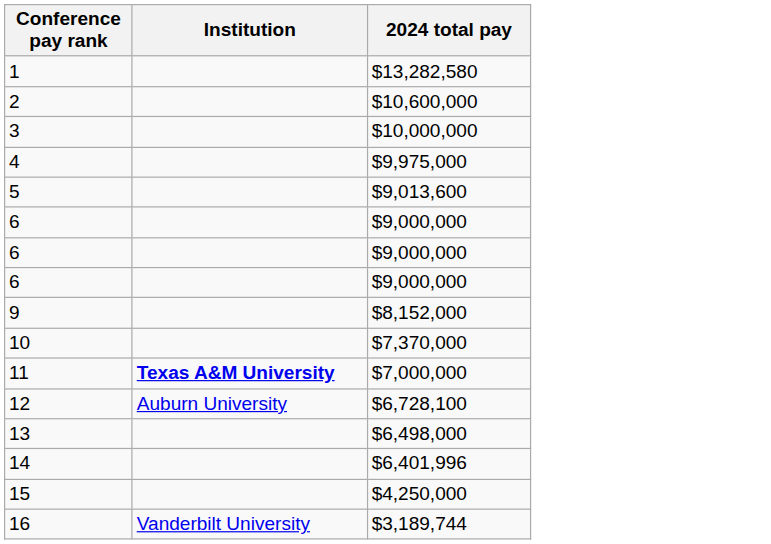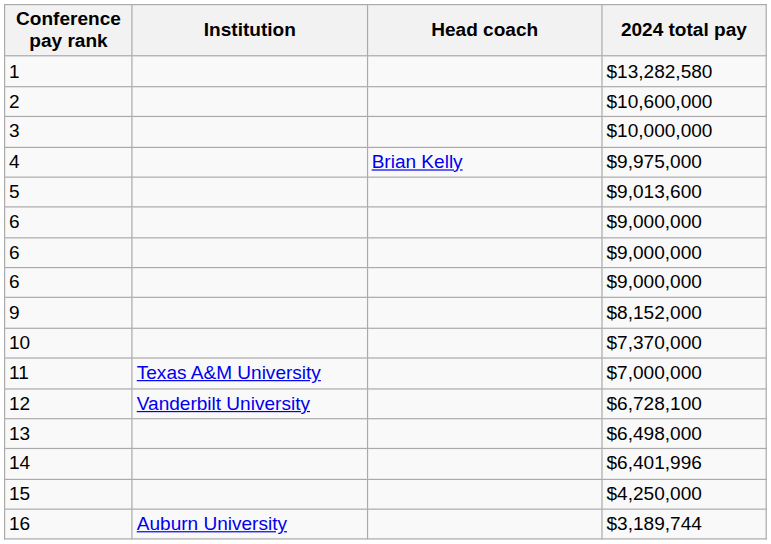+ column: Head coach | Brian Kelly
11 | Institution: bold -> normal
12 | Institution: Auburn University -> Vanderbilt University
16 | Institution: Vanderbilt University -> Auburn University
